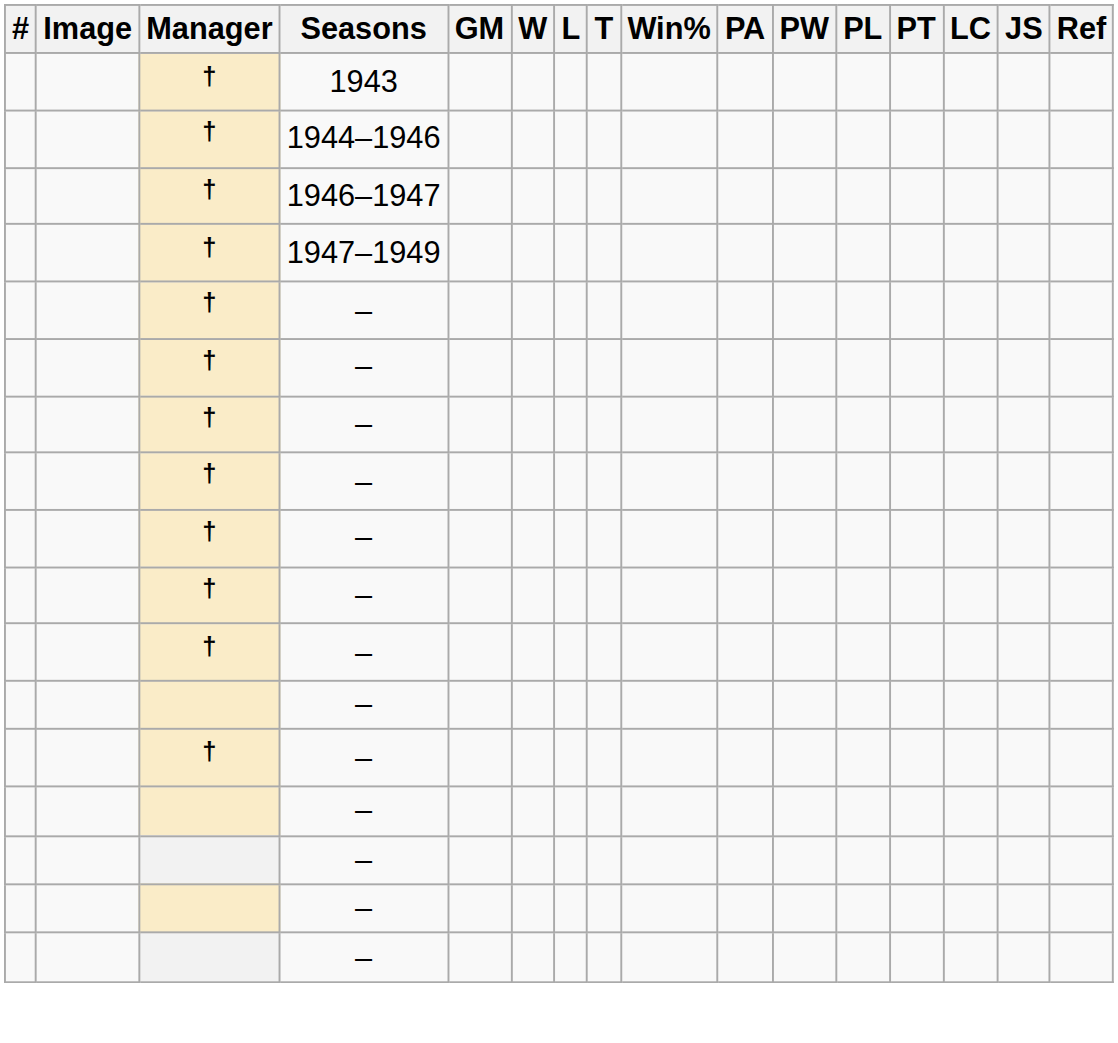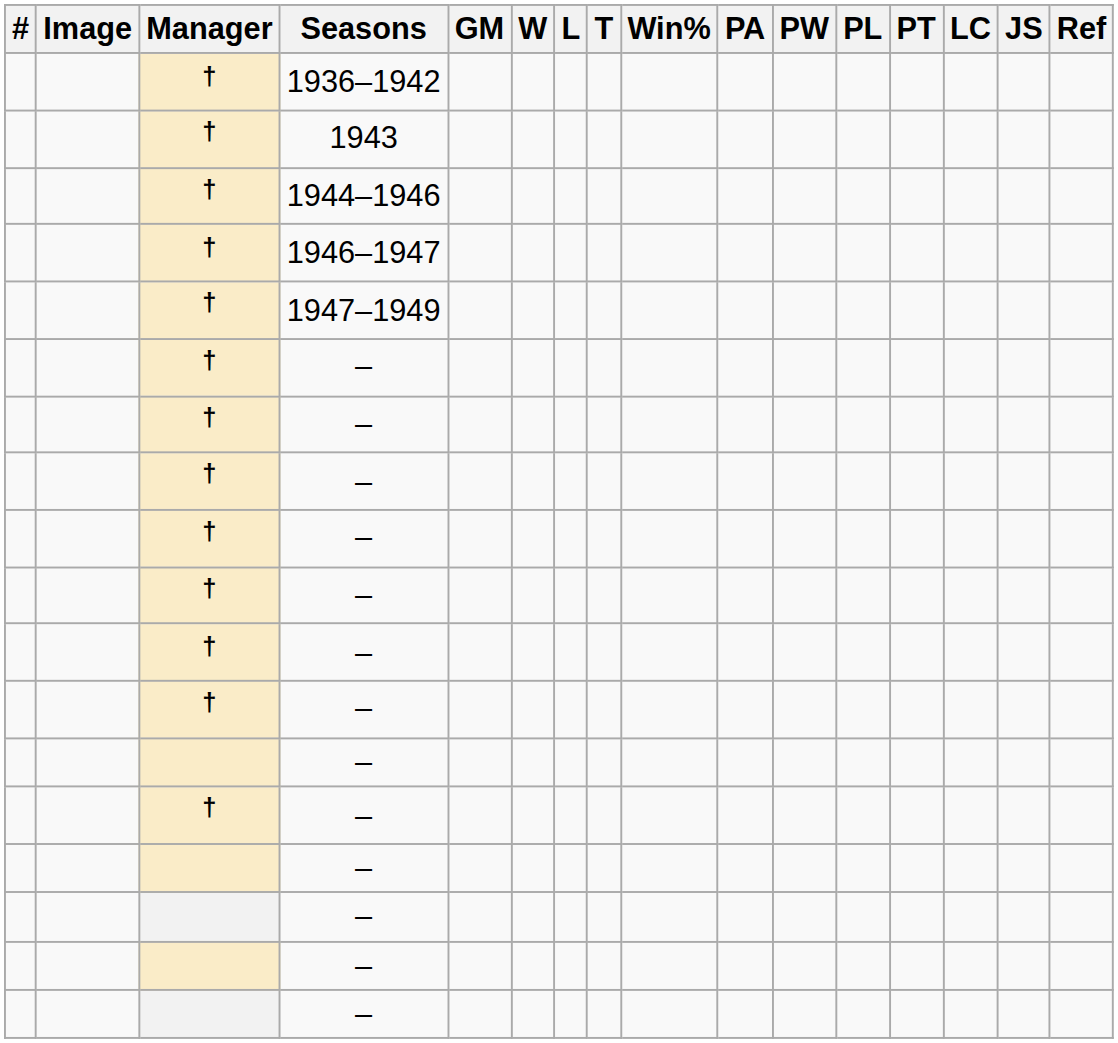+ row: † | 1936–1942
